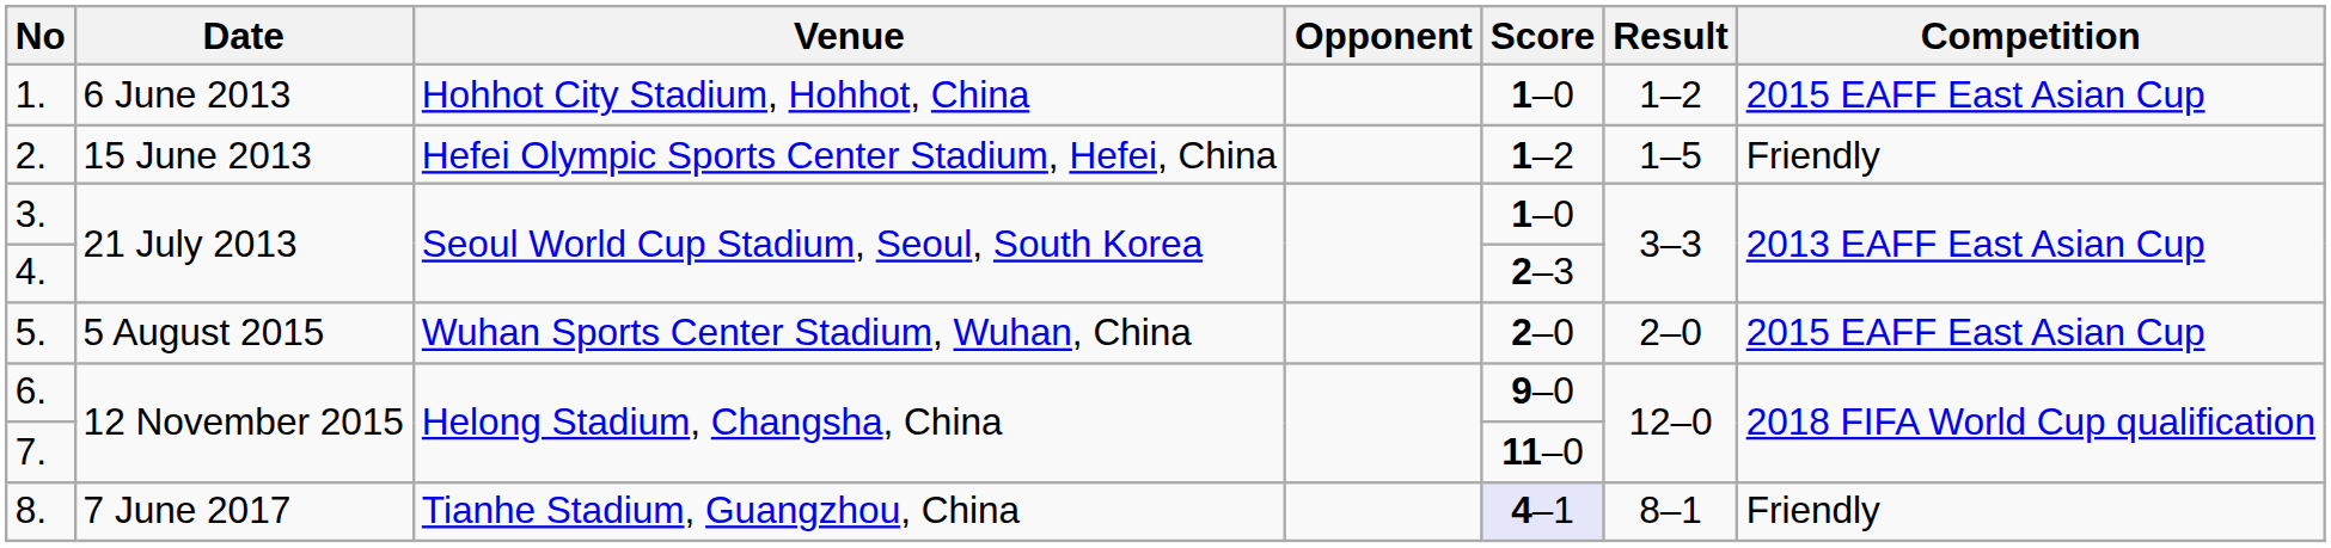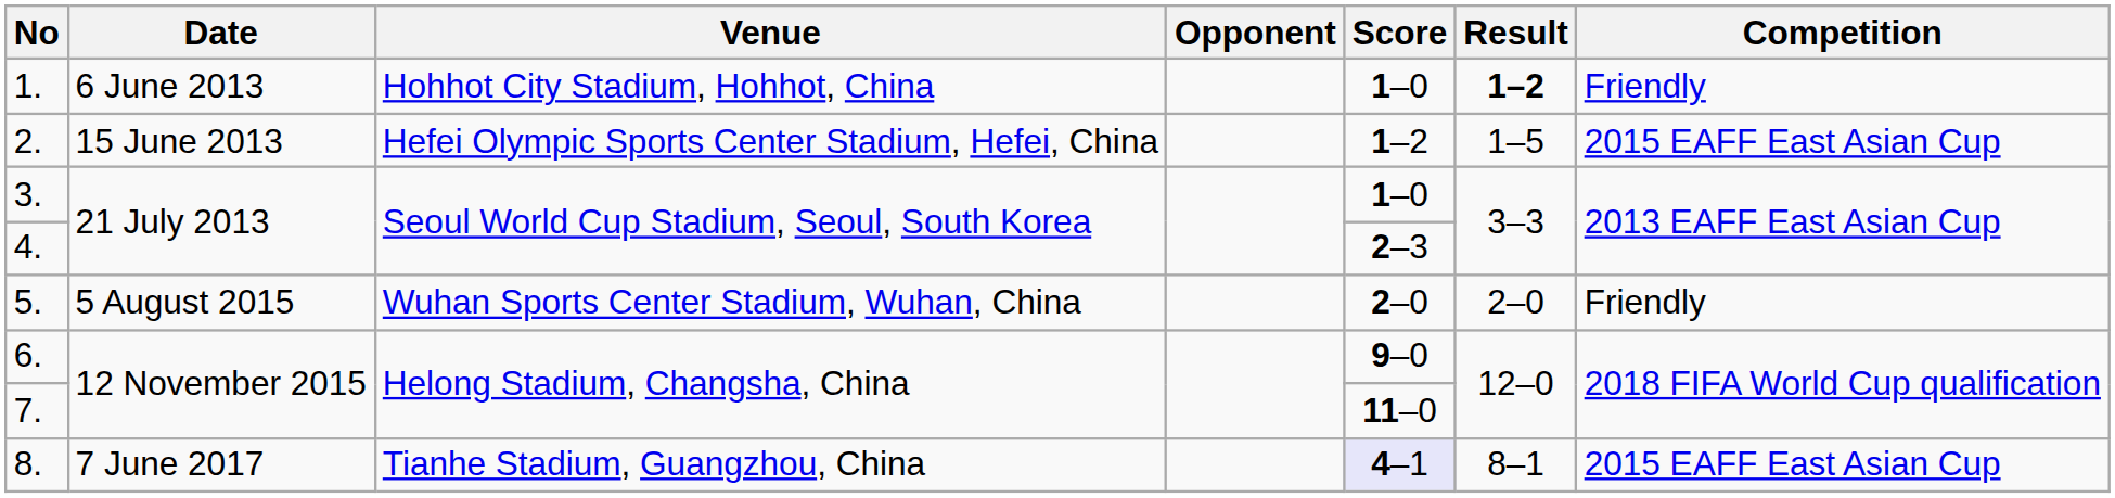1. | Result: normal -> bold
1. | Competition: 2015 EAFF East Asian Cup -> Friendly
2. | Competition: Friendly -> 2015 EAFF East Asian Cup
5. | Competition: 2015 EAFF East Asian Cup -> Friendly
8. | Competition: Friendly -> 2015 EAFF East Asian Cup
